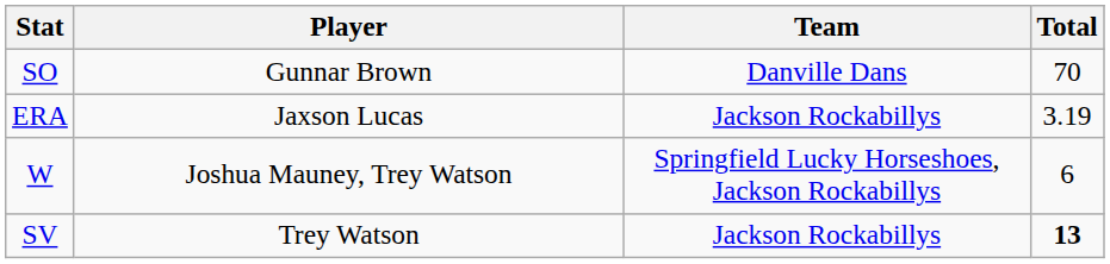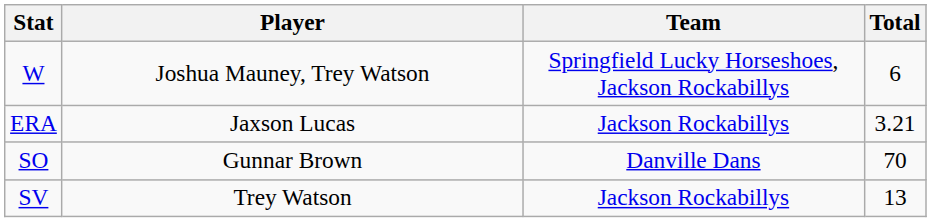rows swapped: W <-> SO
ERA | Total: 3.19 -> 3.21
SV | Total: bold -> normal
